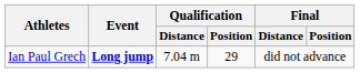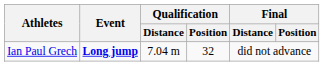Ian Paul Grech | Qualification / Position: 29 -> 32
